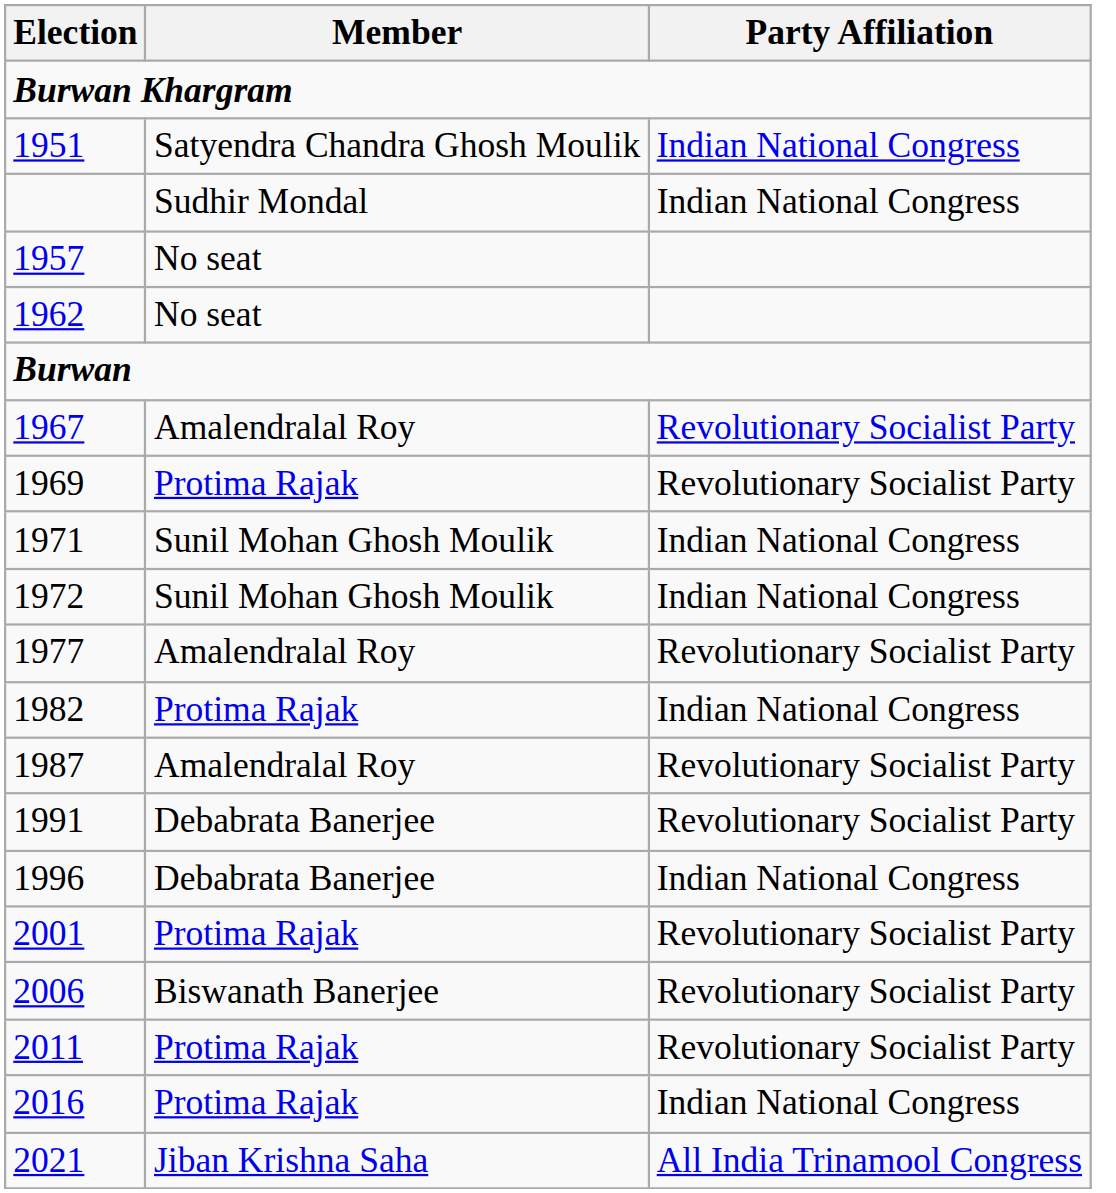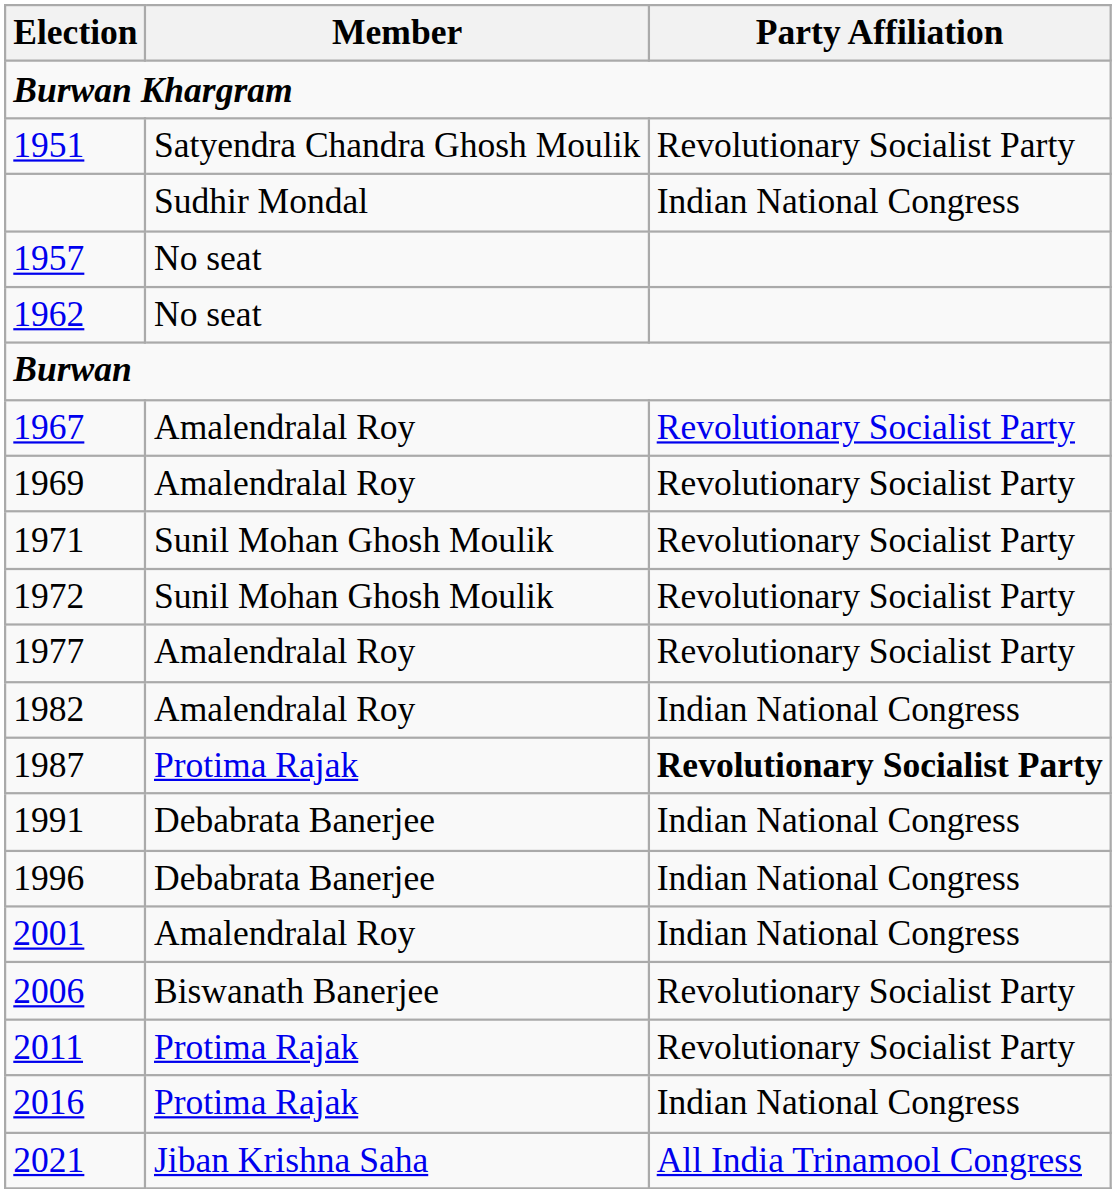1951 | Party Affiliation: Indian National Congress -> Revolutionary Socialist Party
1969 | Member: Protima Rajak -> Amalendralal Roy
1971 | Party Affiliation: Indian National Congress -> Revolutionary Socialist Party
1972 | Party Affiliation: Indian National Congress -> Revolutionary Socialist Party
1982 | Member: Protima Rajak -> Amalendralal Roy
1987 | Member: Amalendralal Roy -> Protima Rajak
1987 | Party Affiliation: normal -> bold
1991 | Party Affiliation: Revolutionary Socialist Party -> Indian National Congress
2001 | Member: Protima Rajak -> Amalendralal Roy
2001 | Party Affiliation: Revolutionary Socialist Party -> Indian National Congress
